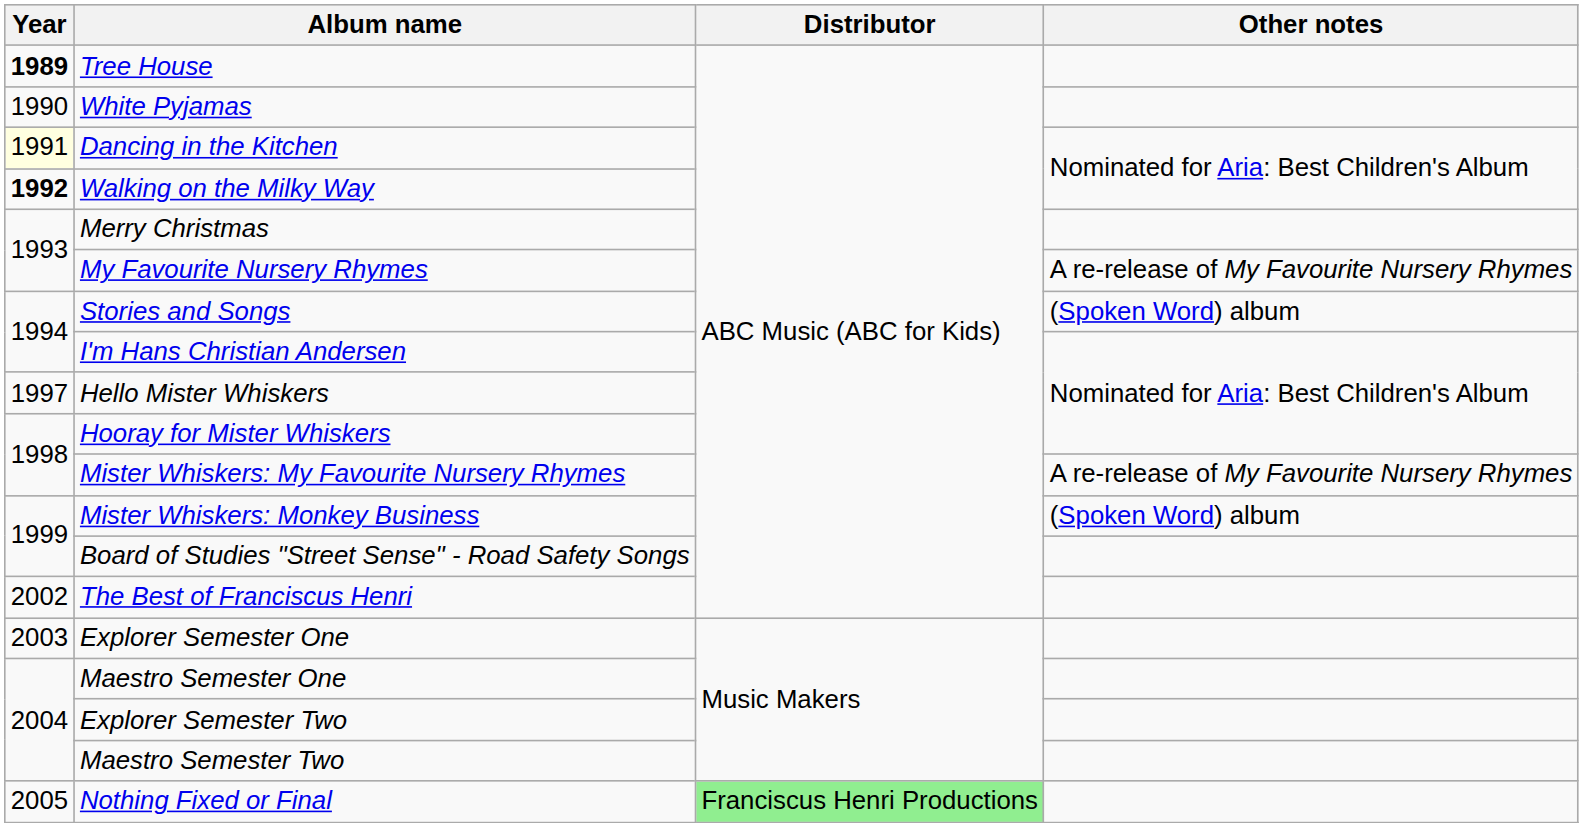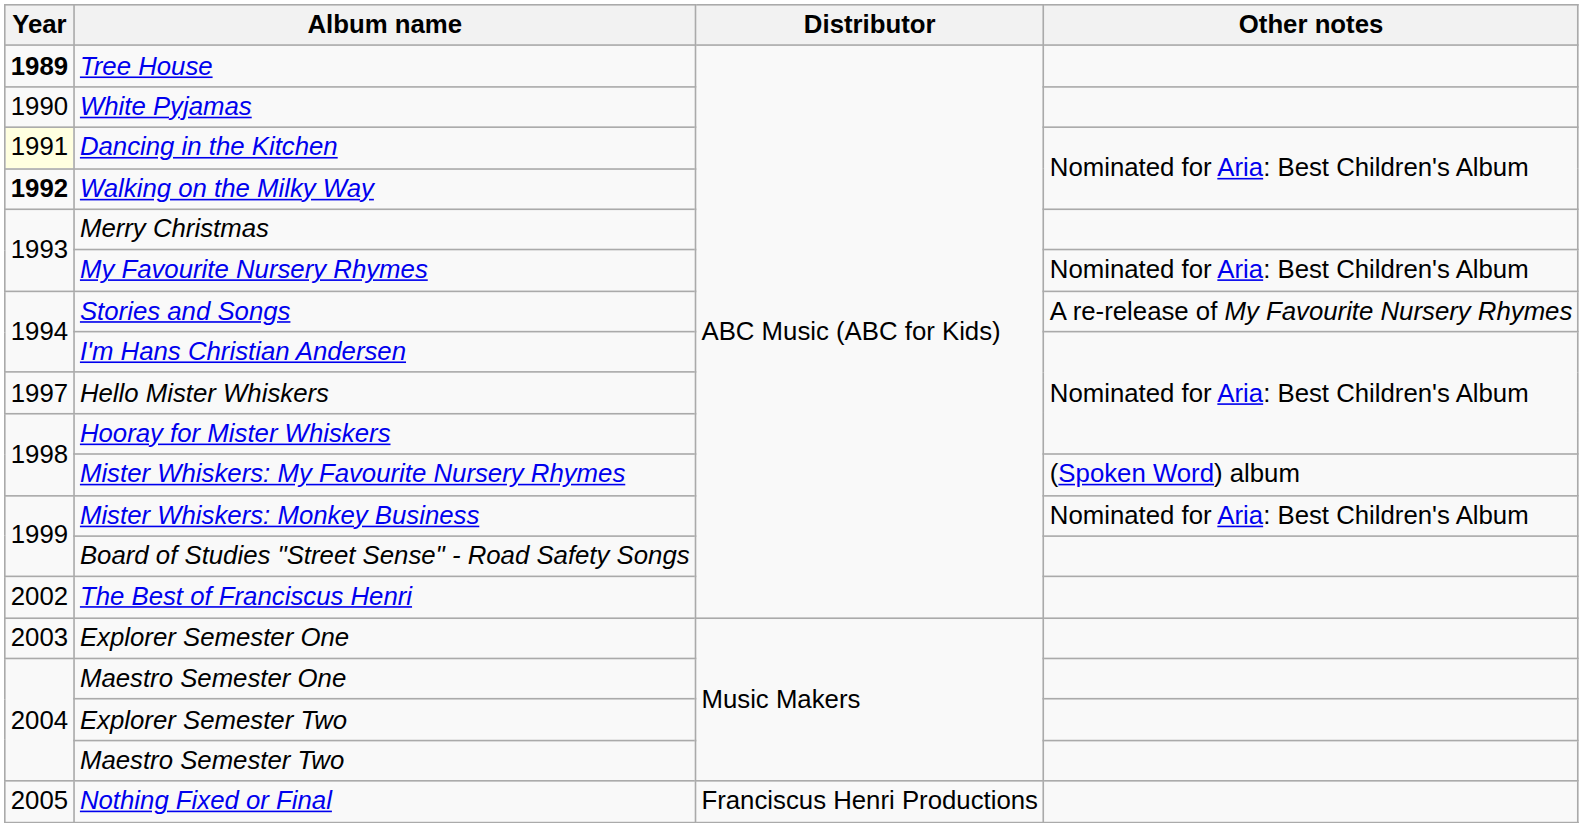My Favourite Nursery Rhymes | Other notes: A re-release of My Favourite Nursery Rhymes -> Nominated for Aria: Best Children's Album
Stories and Songs | Other notes: (Spoken Word) album -> A re-release of My Favourite Nursery Rhymes
Mister Whiskers: My Favourite Nursery Rhymes | Other notes: A re-release of My Favourite Nursery Rhymes -> (Spoken Word) album
Mister Whiskers: Monkey Business | Other notes: (Spoken Word) album -> Nominated for Aria: Best Children's Album
Nothing Fixed or Final | Distributor: lightgreen background -> no background
